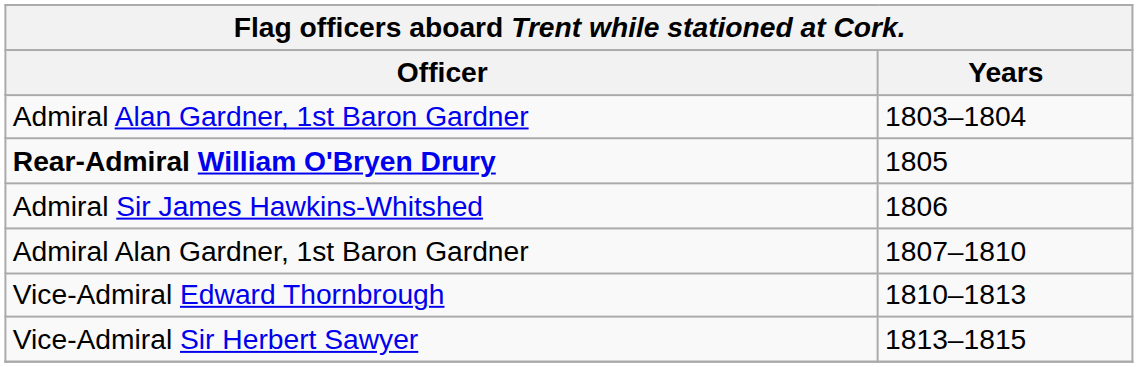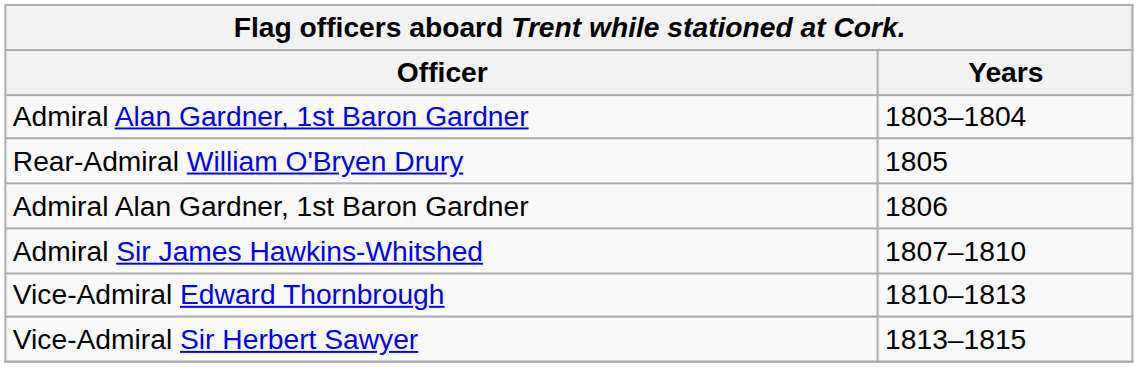1805 | Officer: bold -> normal
1806 | Officer: Admiral Sir James Hawkins-Whitshed -> Admiral Alan Gardner, 1st Baron Gardner
1807–1810 | Officer: Admiral Alan Gardner, 1st Baron Gardner -> Admiral Sir James Hawkins-Whitshed
